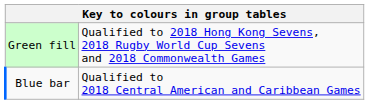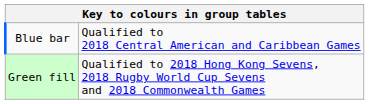rows swapped: Green fill <-> Blue bar
